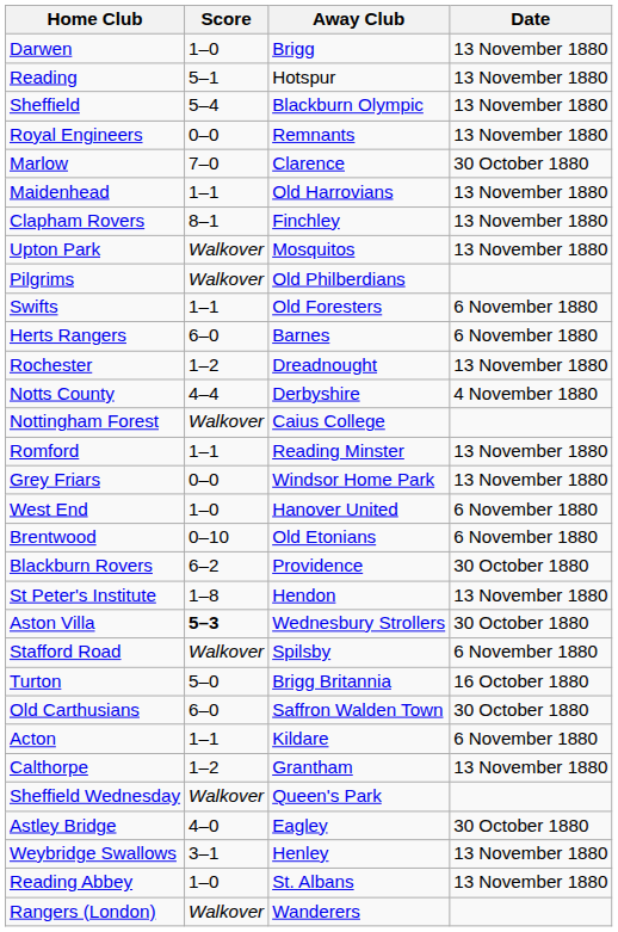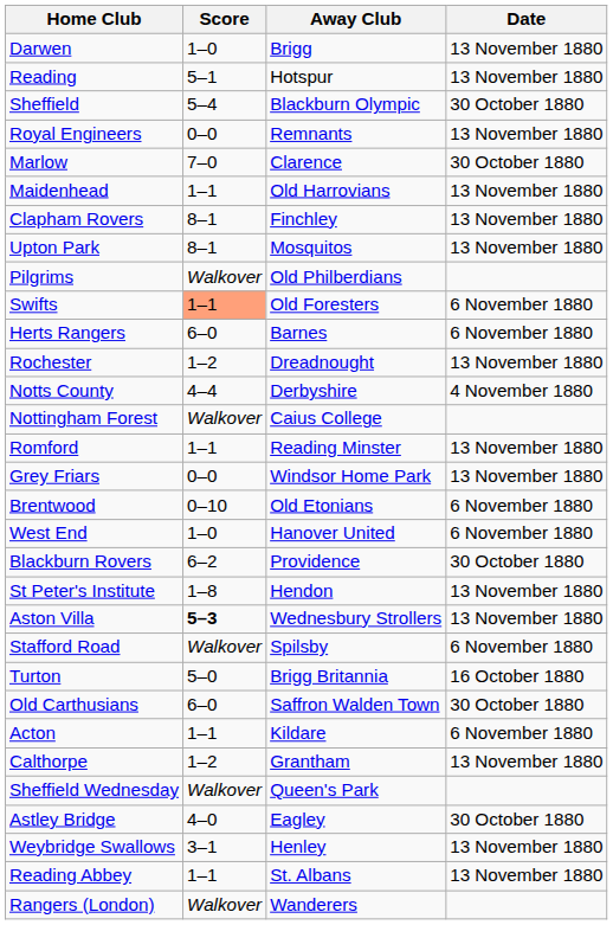Sheffield | Date: 13 November 1880 -> 30 October 1880
Upton Park | Score: Walkover -> 8–1
Swifts | Score: no background -> lightsalmon background
rows swapped: Brentwood <-> West End
Aston Villa | Date: 30 October 1880 -> 13 November 1880
Reading Abbey | Score: 1–0 -> 1–1
